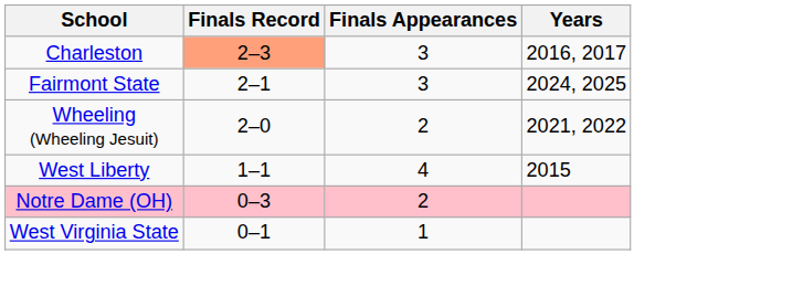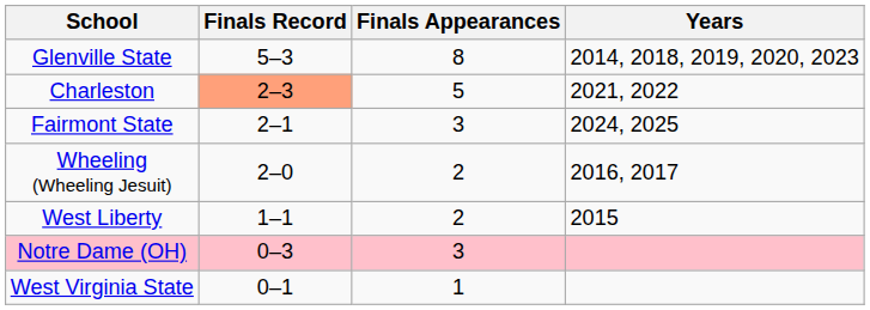+ row: Glenville State | 5–3 | 8 | 2014, 2018, 2019, 2020, 2023
Charleston | Finals Appearances: 3 -> 5
Charleston | Years: 2016, 2017 -> 2021, 2022
Wheeling (Wheeling Jesuit) | Years: 2021, 2022 -> 2016, 2017
West Liberty | Finals Appearances: 4 -> 2
Notre Dame (OH) | Finals Appearances: 2 -> 3
